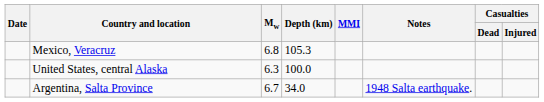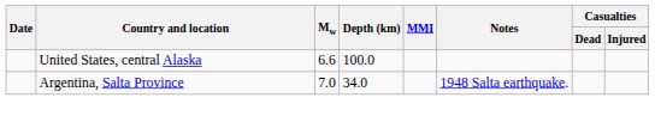- row: Mexico, Veracruz | 6.8 | 105.3
United States, central Alaska | Mw: 6.3 -> 6.6
Argentina, Salta Province | Mw: 6.7 -> 7.0
